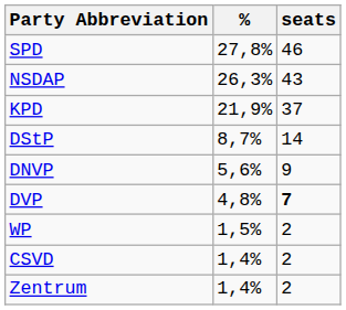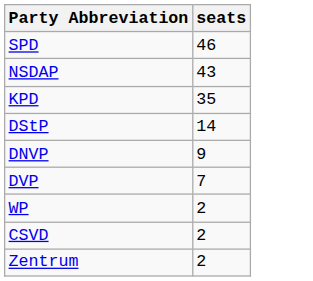- column: % | 27,8% | 26,3% | 21,9% | 8,7% | 5,6% | 4,8% | 1,5% | 1,4% | 1,4%
KPD | seats: 37 -> 35
DVP | seats: bold -> normal
